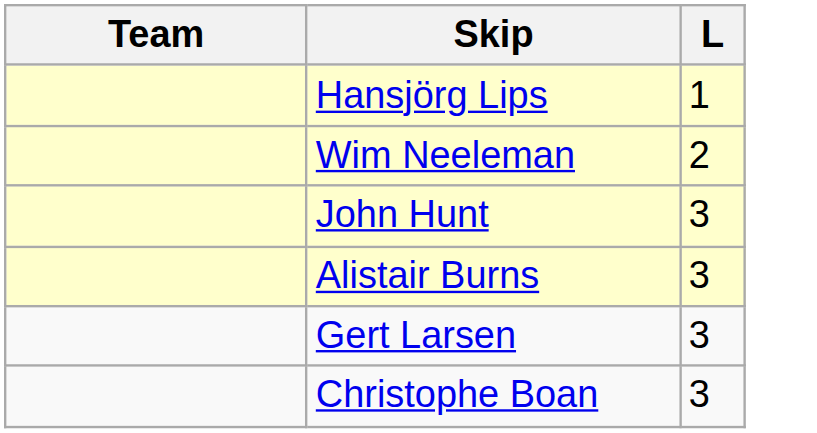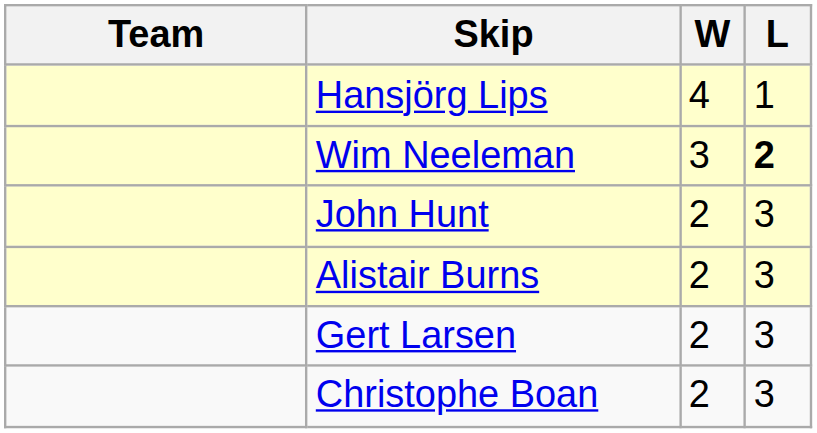+ column: W | 4 | 3 | 2 | 2 | 2 | 2
Wim Neeleman | L: normal -> bold
